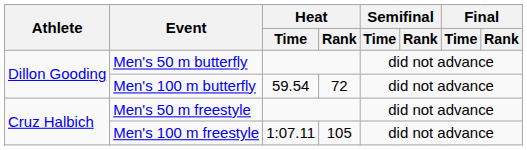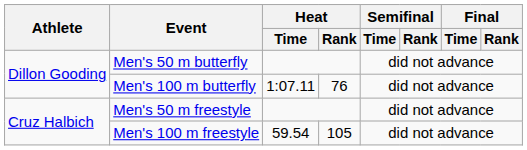Men's 100 m butterfly | Heat / Time: 59.54 -> 1:07.11
Men's 100 m butterfly | Heat / Rank: 72 -> 76
Men's 100 m freestyle | Heat / Time: 1:07.11 -> 59.54
